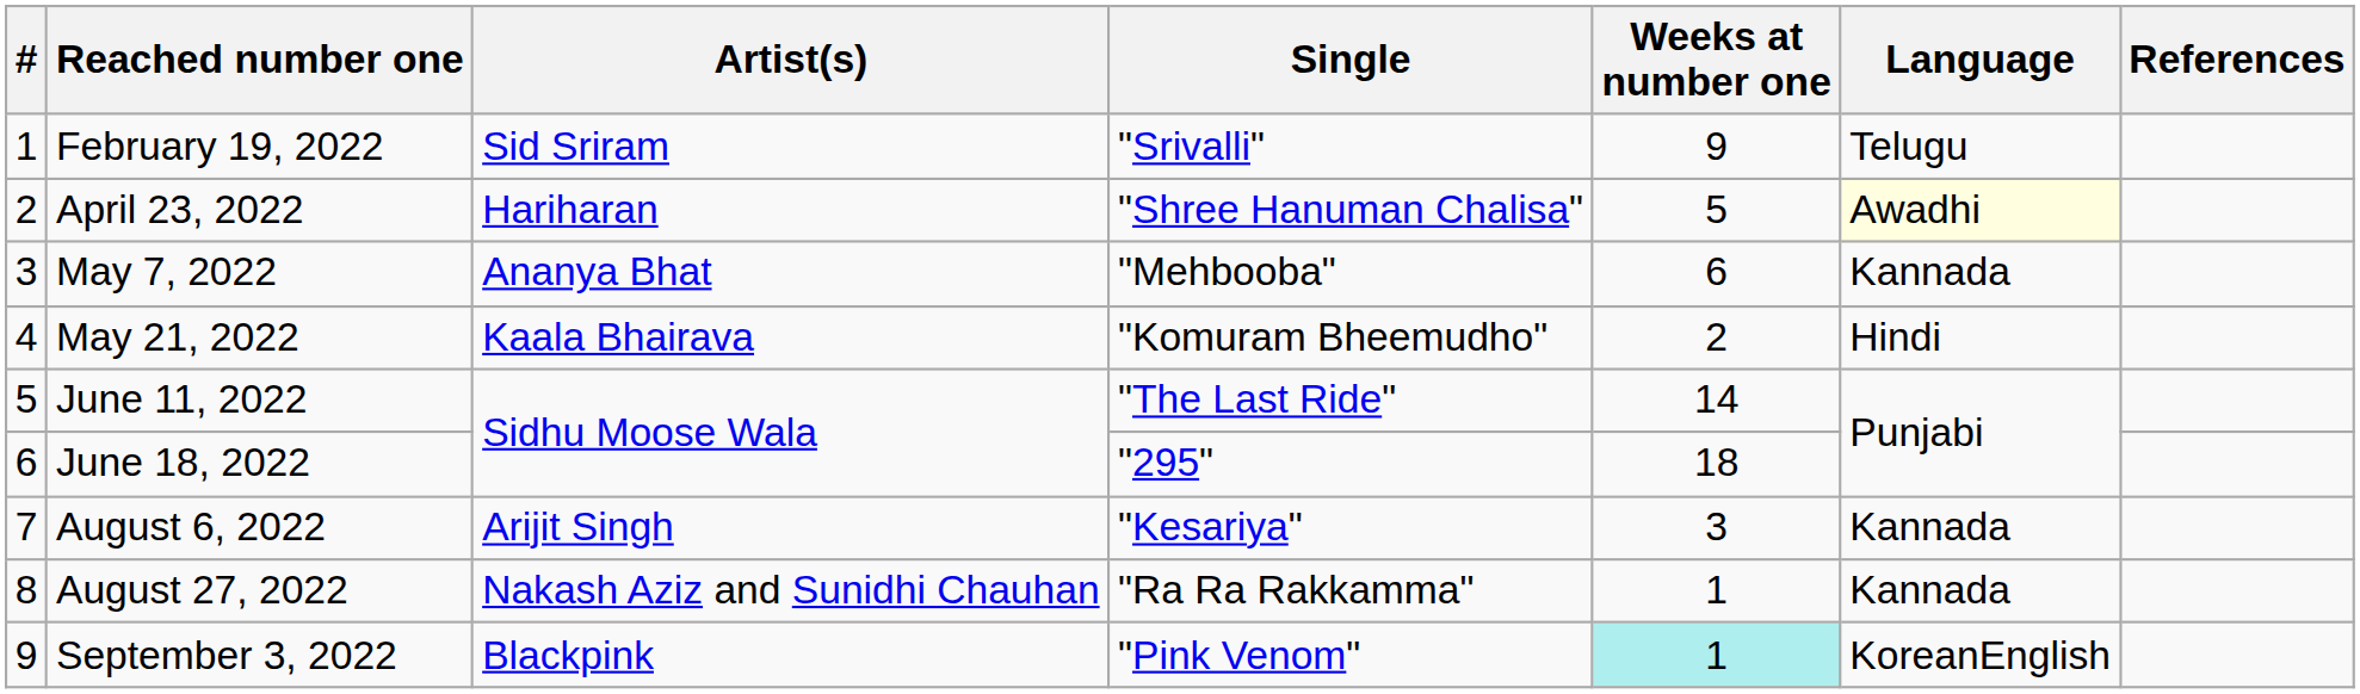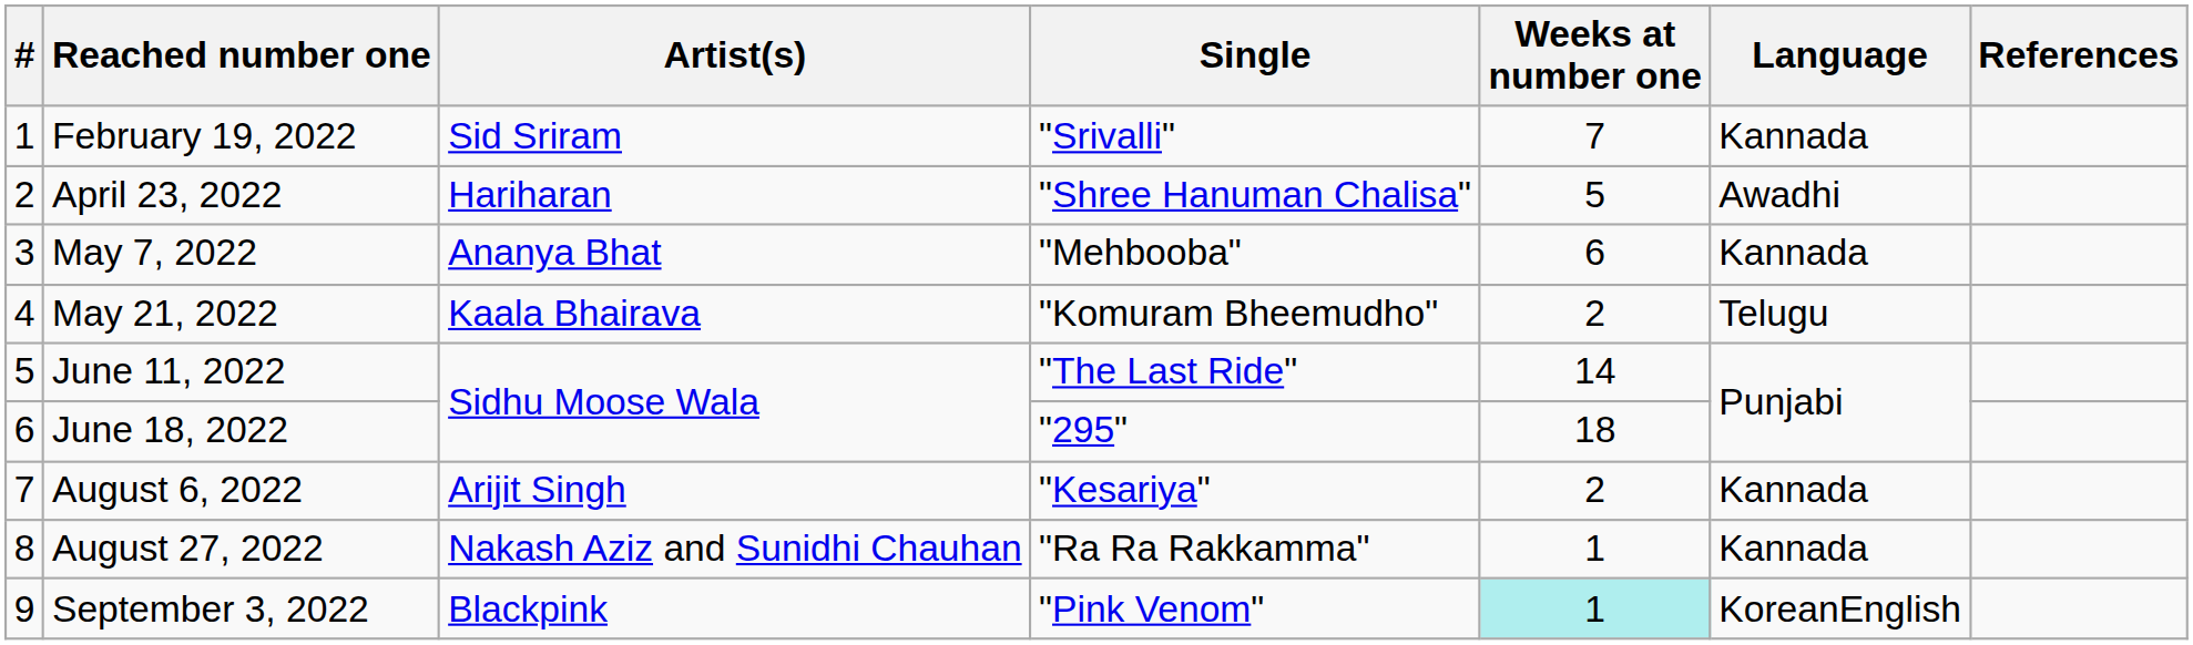February 19, 2022 | Weeks at number one: 9 -> 7
February 19, 2022 | Language: Telugu -> Kannada
April 23, 2022 | Language: lightyellow background -> no background
May 21, 2022 | Language: Hindi -> Telugu
August 6, 2022 | Weeks at number one: 3 -> 2
